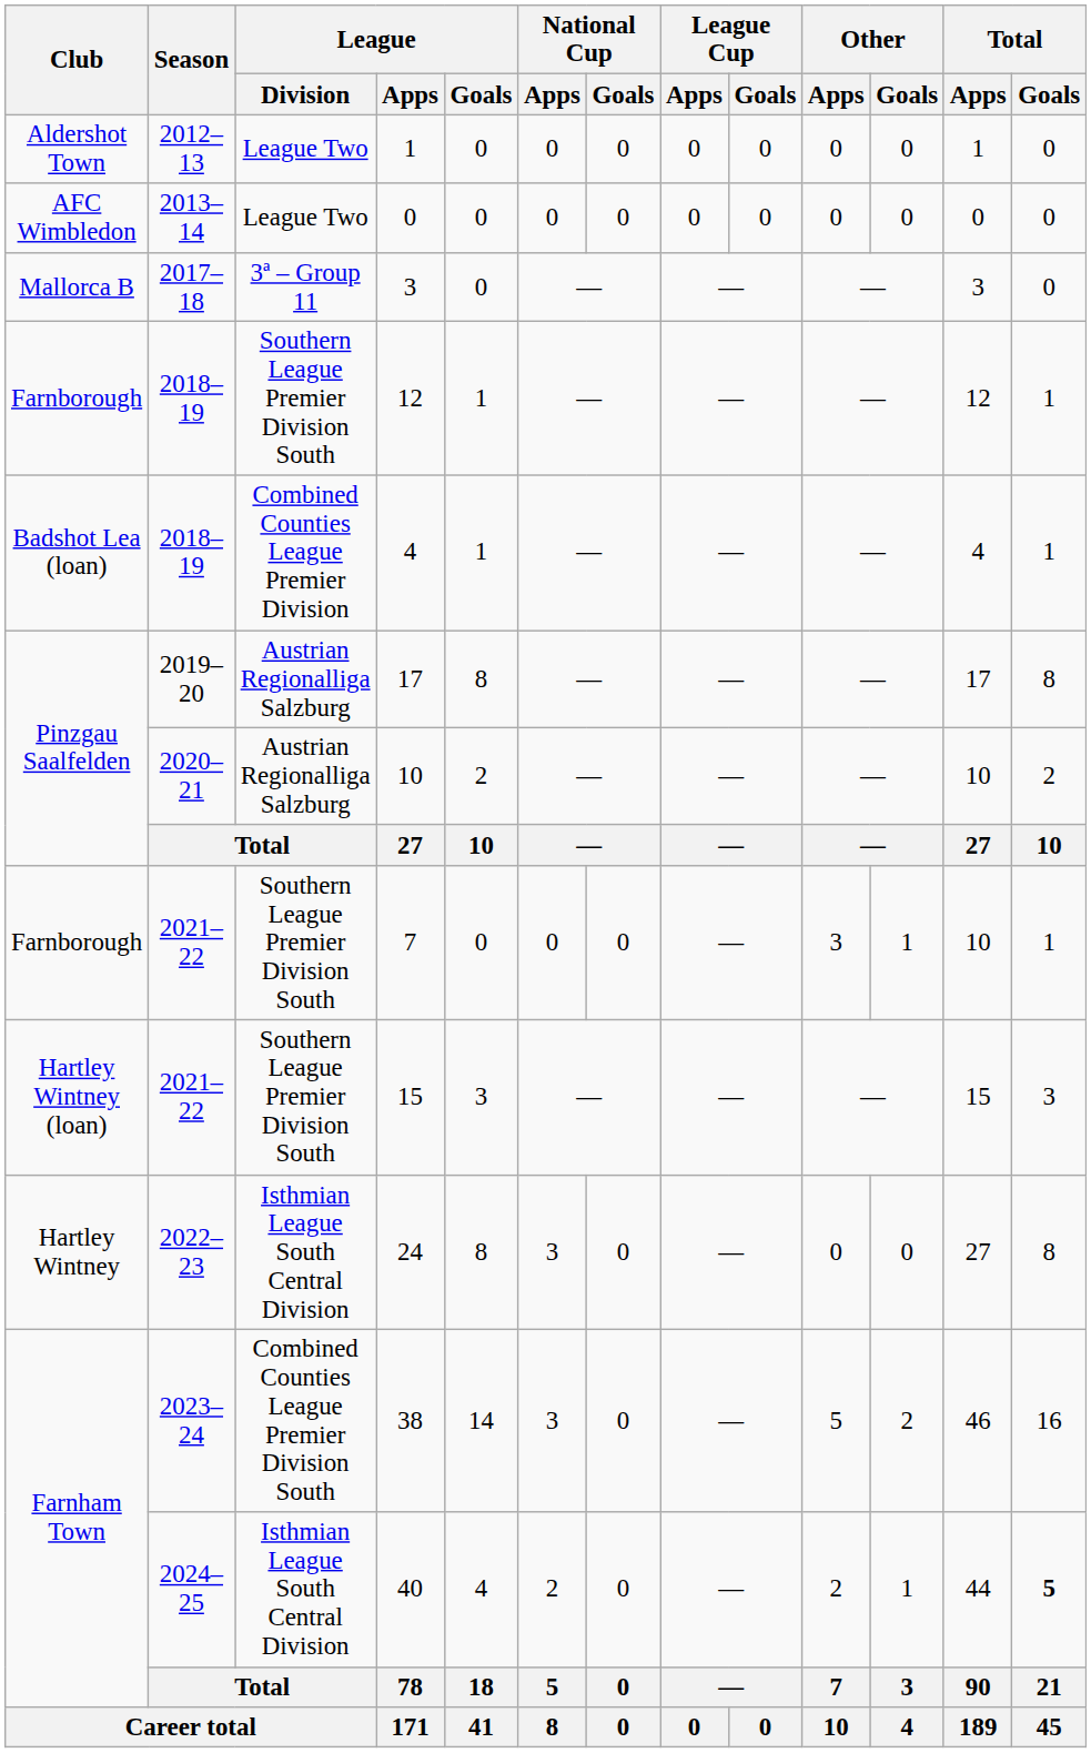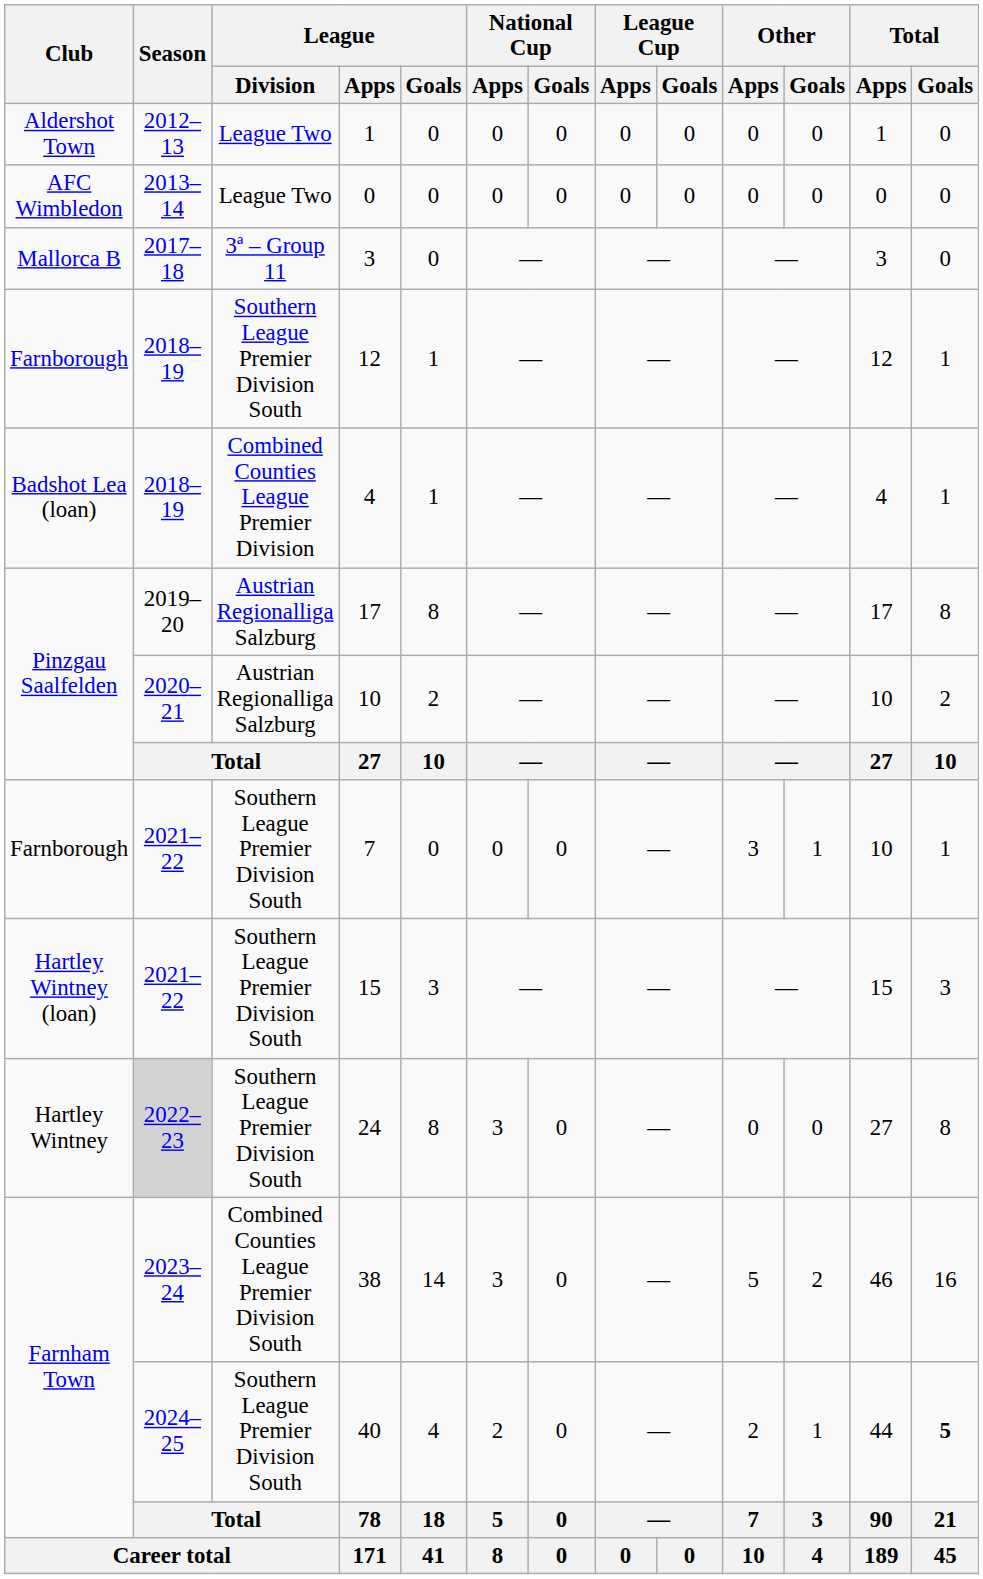24 | Season: no background -> lightgrey background
24 | League / Division: Isthmian League South Central Division -> Southern League Premier Division South
40 | League / Division: Isthmian League South Central Division -> Southern League Premier Division South
